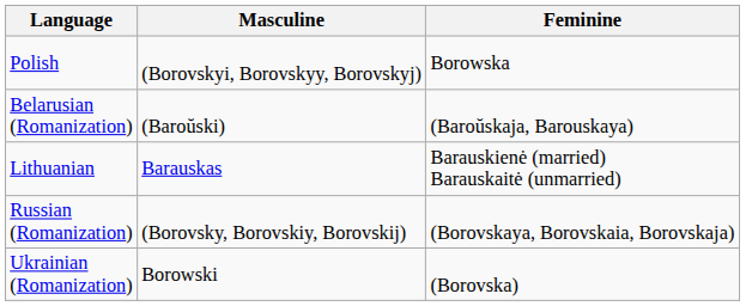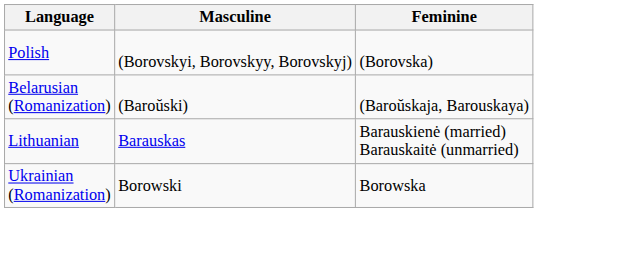Polish | Feminine: Borowska -> (Borovska)
- row: Russian (Romanization) | (Borovsky, Borovskiy, Borovskij) | (Borovskaya, Borovskaia, Borovskaja)
Ukrainian (Romanization) | Feminine: (Borovska) -> Borowska
